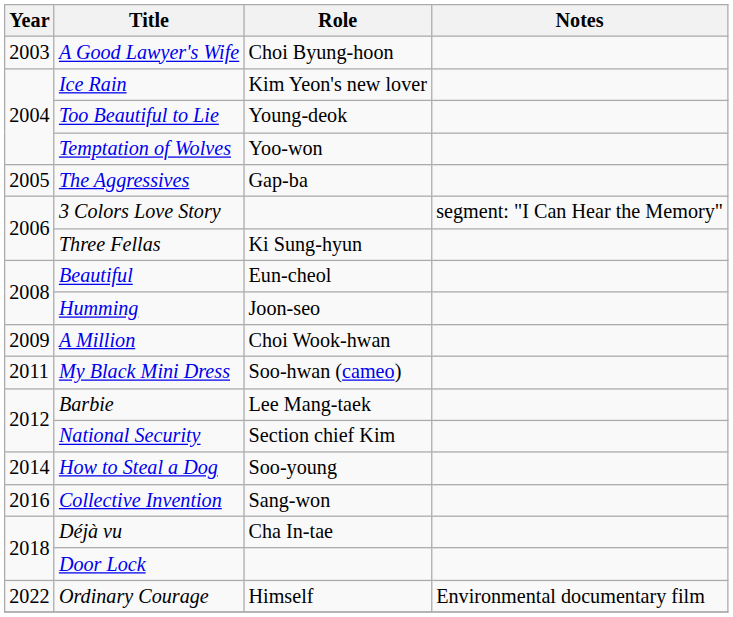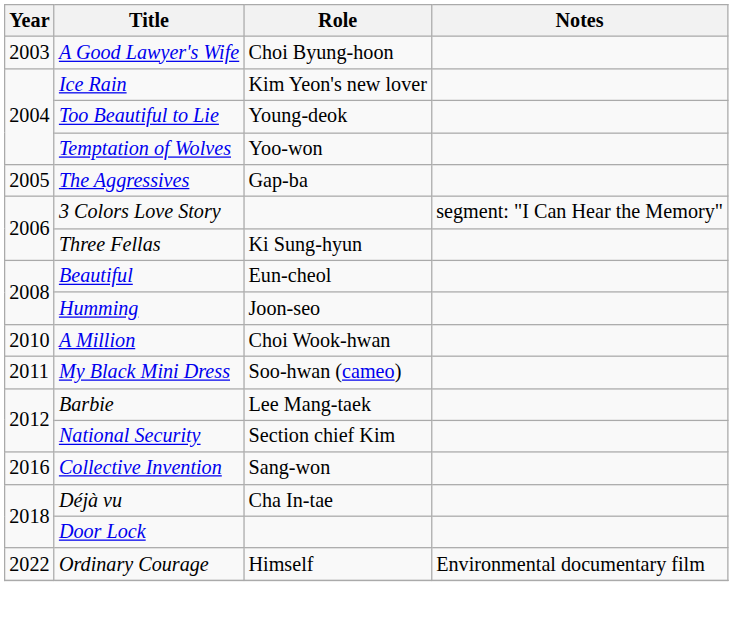A Million | Year: 2009 -> 2010
- row: 2014 | How to Steal a Dog | Soo-young
